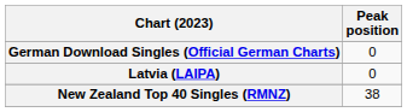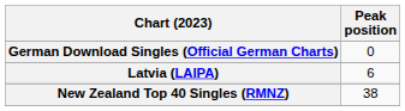Latvia (LAIPA) | Peak position: 0 -> 6
